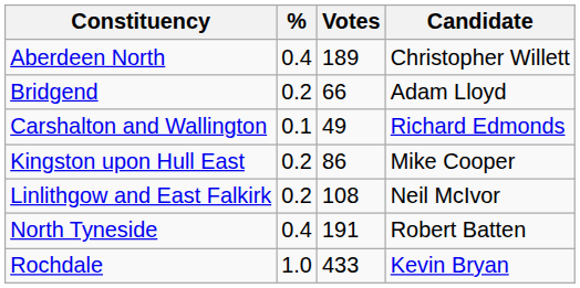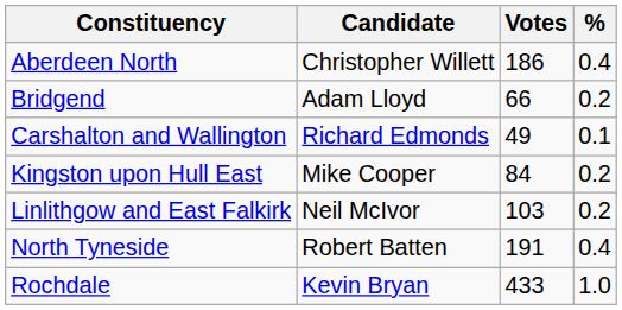columns swapped: Candidate <-> %
Aberdeen North | Votes: 189 -> 186
Kingston upon Hull East | Votes: 86 -> 84
Linlithgow and East Falkirk | Votes: 108 -> 103
